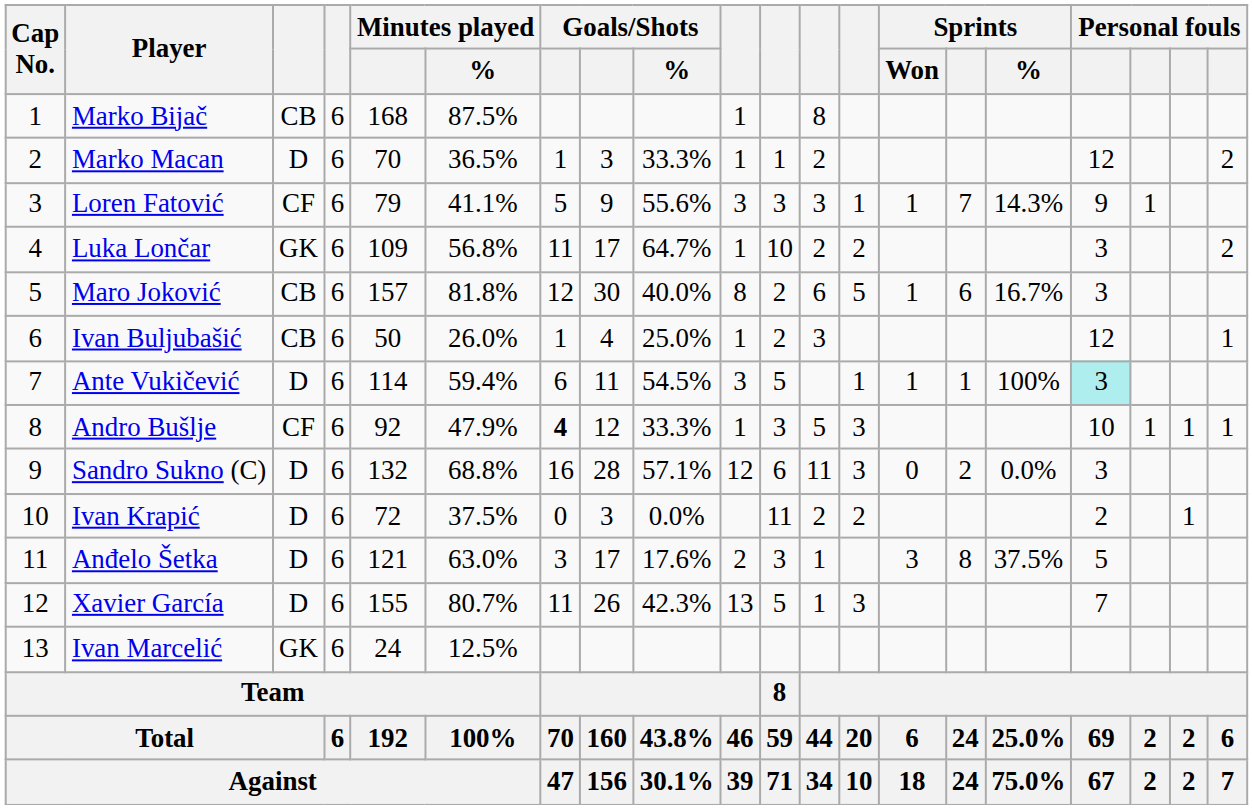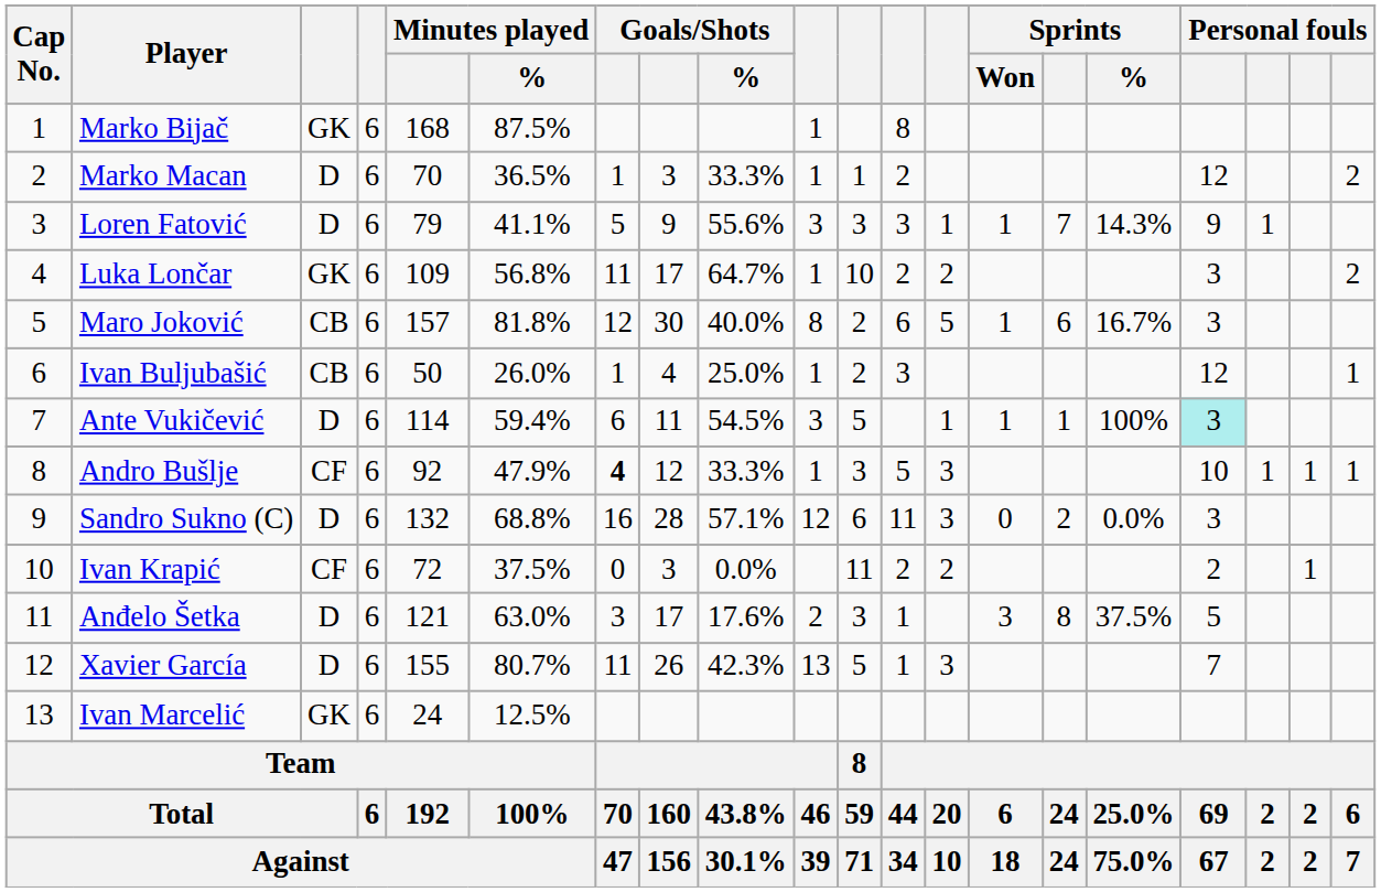Marko Bijač | column 3: CB -> GK
Loren Fatović | column 3: CF -> D
Ivan Krapić | column 3: D -> CF
